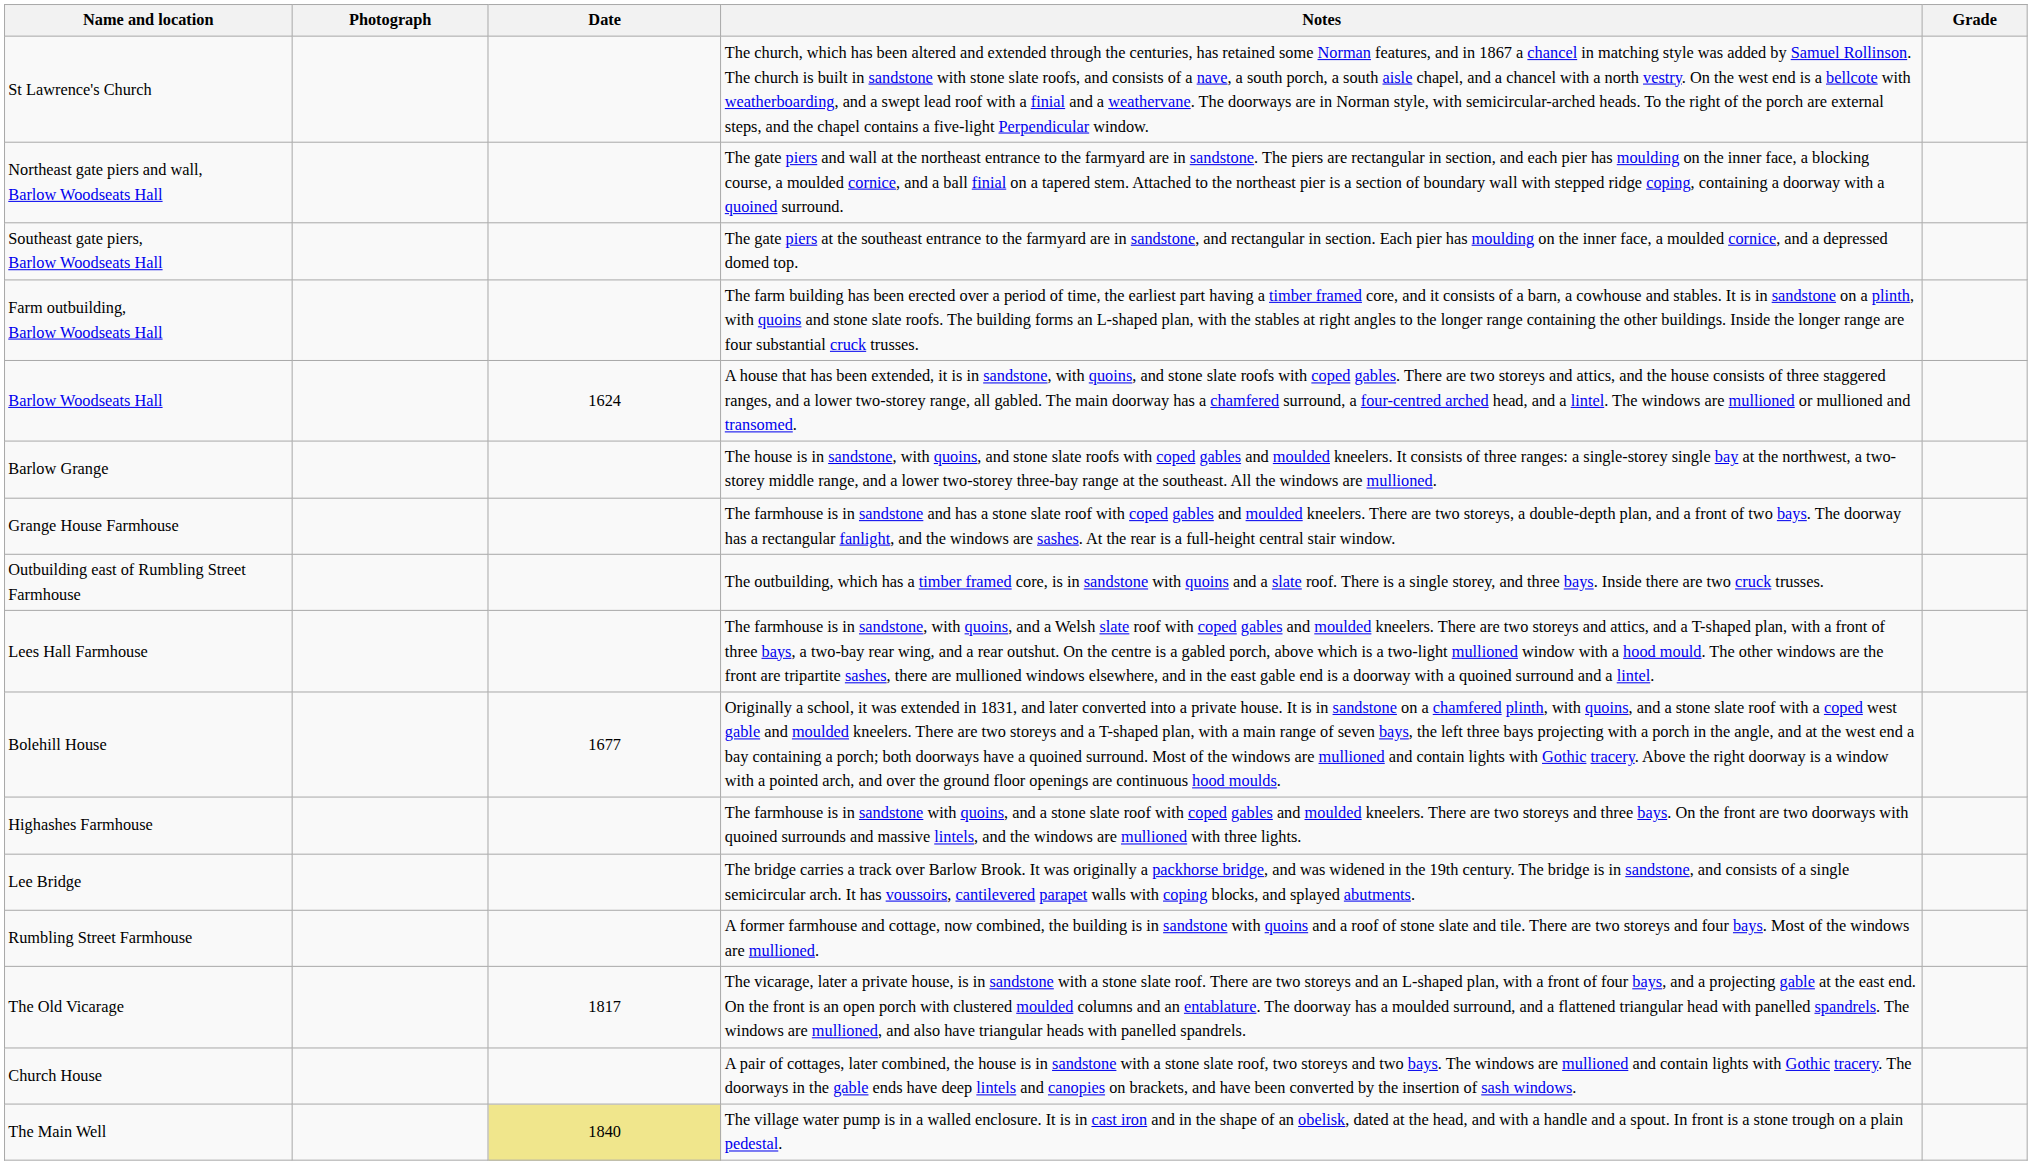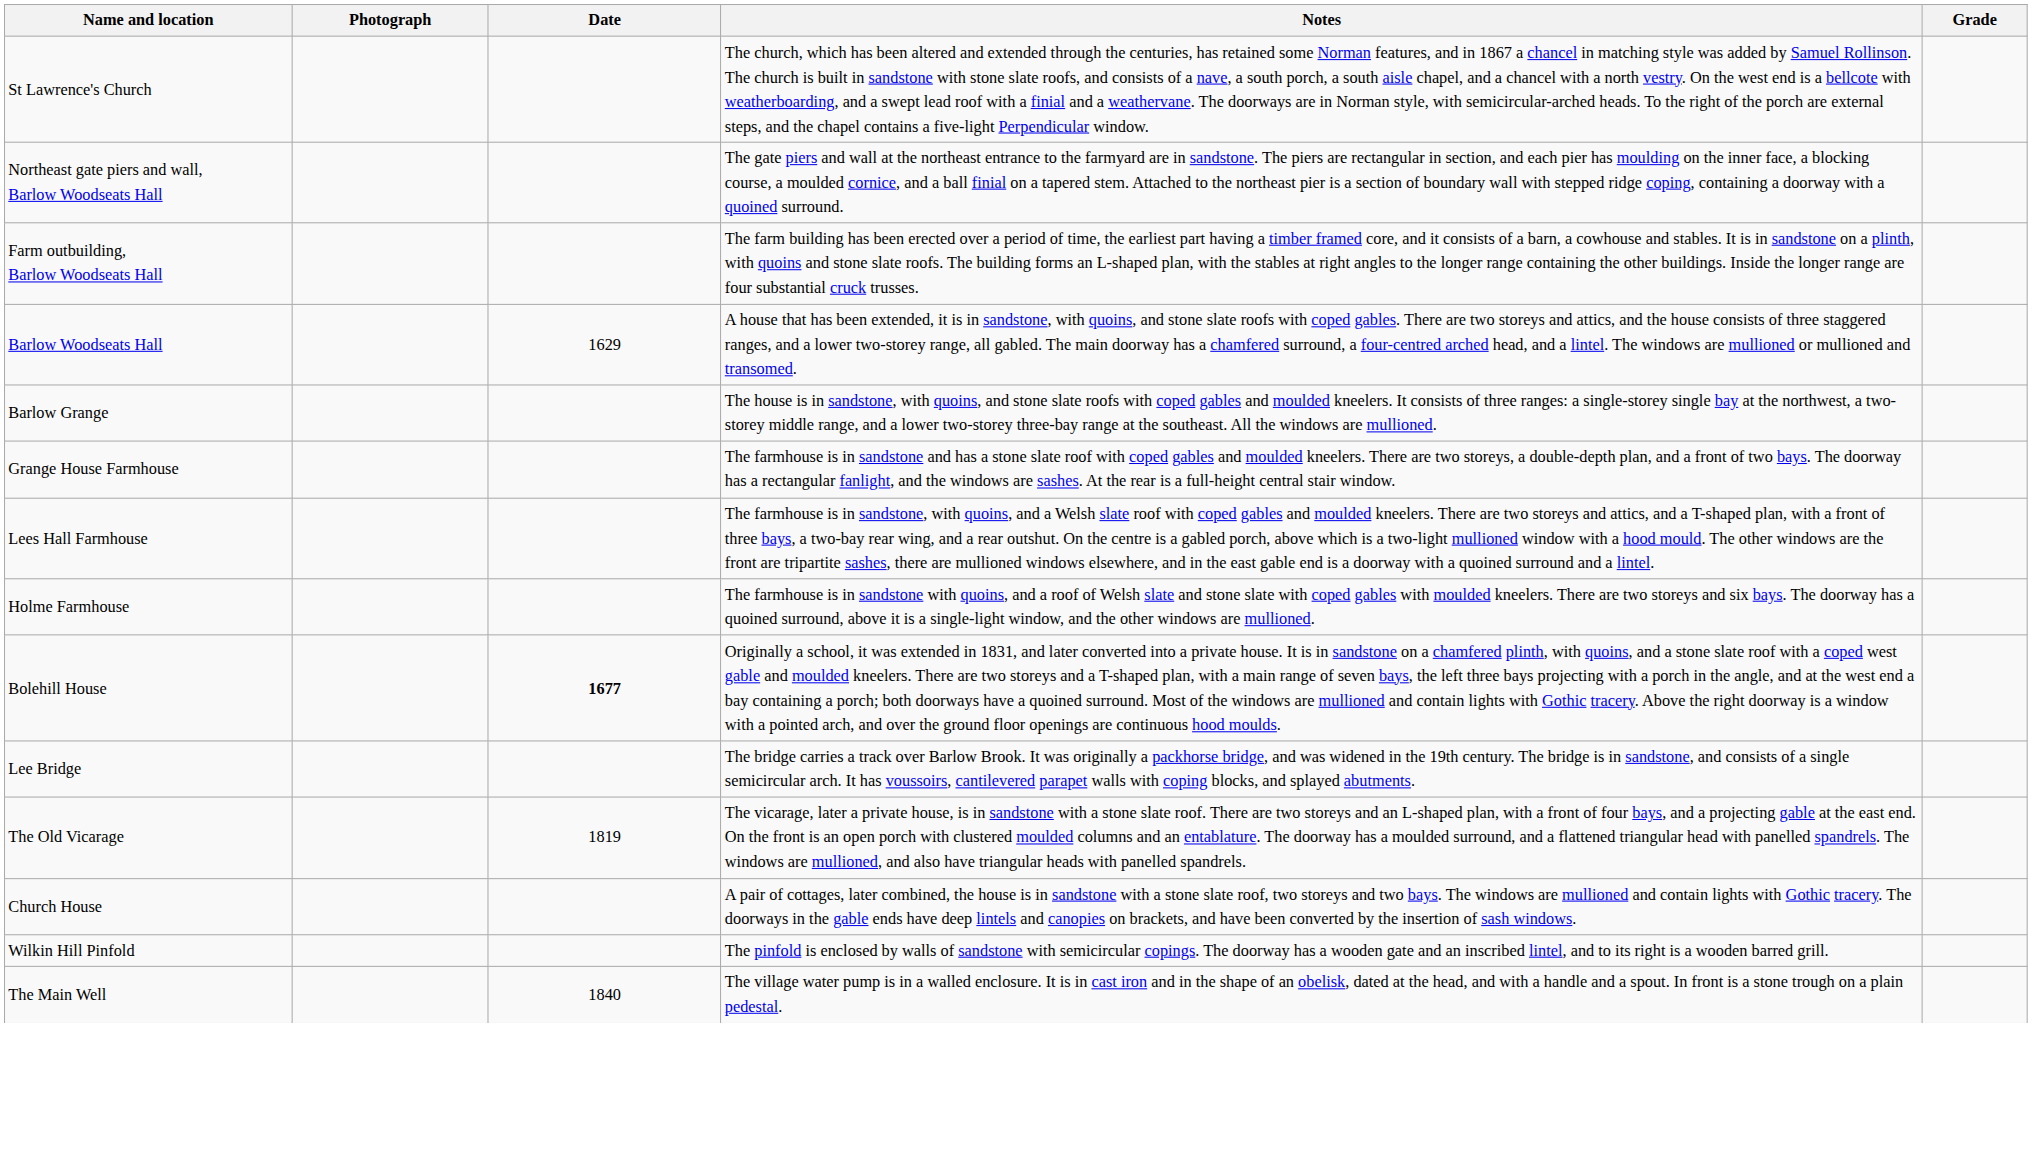- row: Southeast gate piers, Barlow Woodseats Hall | The gate piers at the southeast entrance to the farmyard are in sandstone, and rectangular in section. Each pier has moulding on the inner face, a moulded cornice, and a depressed domed top.
Barlow Woodseats Hall | Date: 1624 -> 1629
- row: Outbuilding east of Rumbling Street Farmhouse | The outbuilding, which has a timber framed core, is in sandstone with quoins and a slate roof. There is a single storey, and three bays. Inside there are two cruck trusses.
+ row: Holme Farmhouse | The farmhouse is in sandstone with quoins, and a roof of Welsh slate and stone slate with coped gables with moulded kneelers. There are two storeys and six bays. The doorway has a quoined surround, above it is a single-light window, and the other windows are mullioned.
Bolehill House | Date: normal -> bold
- row: Highashes Farmhouse | The farmhouse is in sandstone with quoins, and a stone slate roof with coped gables and moulded kneelers. There are two storeys and three bays. On the front are two doorways with quoined surrounds and massive lintels, and the windows are mullioned with three lights.
- row: Rumbling Street Farmhouse | A former farmhouse and cottage, now combined, the building is in sandstone with quoins and a roof of stone slate and tile. There are two storeys and four bays. Most of the windows are mullioned.
The Old Vicarage | Date: 1817 -> 1819
+ row: Wilkin Hill Pinfold | The pinfold is enclosed by walls of sandstone with semicircular copings. The doorway has a wooden gate and an inscribed lintel, and to its right is a wooden barred grill.
The Main Well | Date: khaki background -> no background
